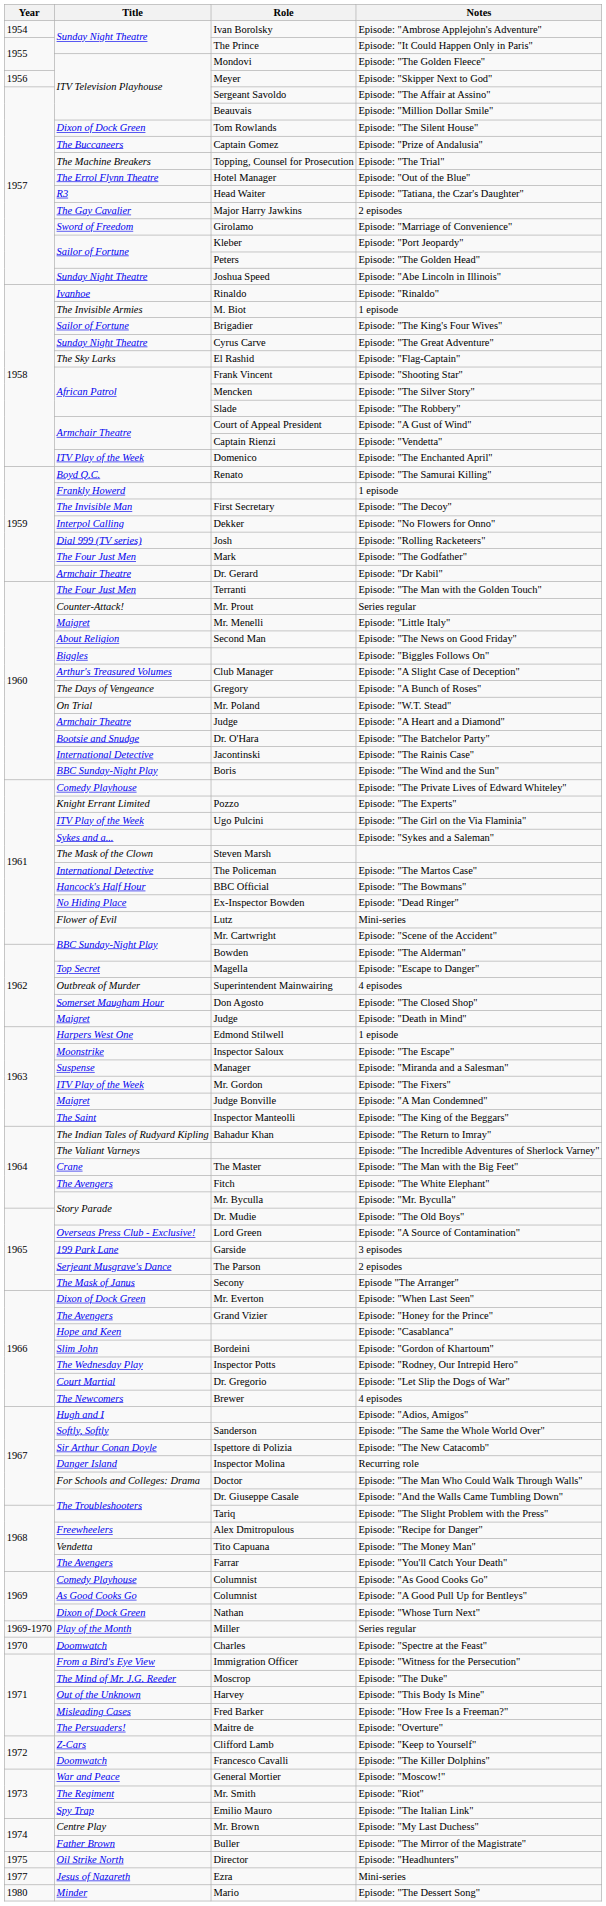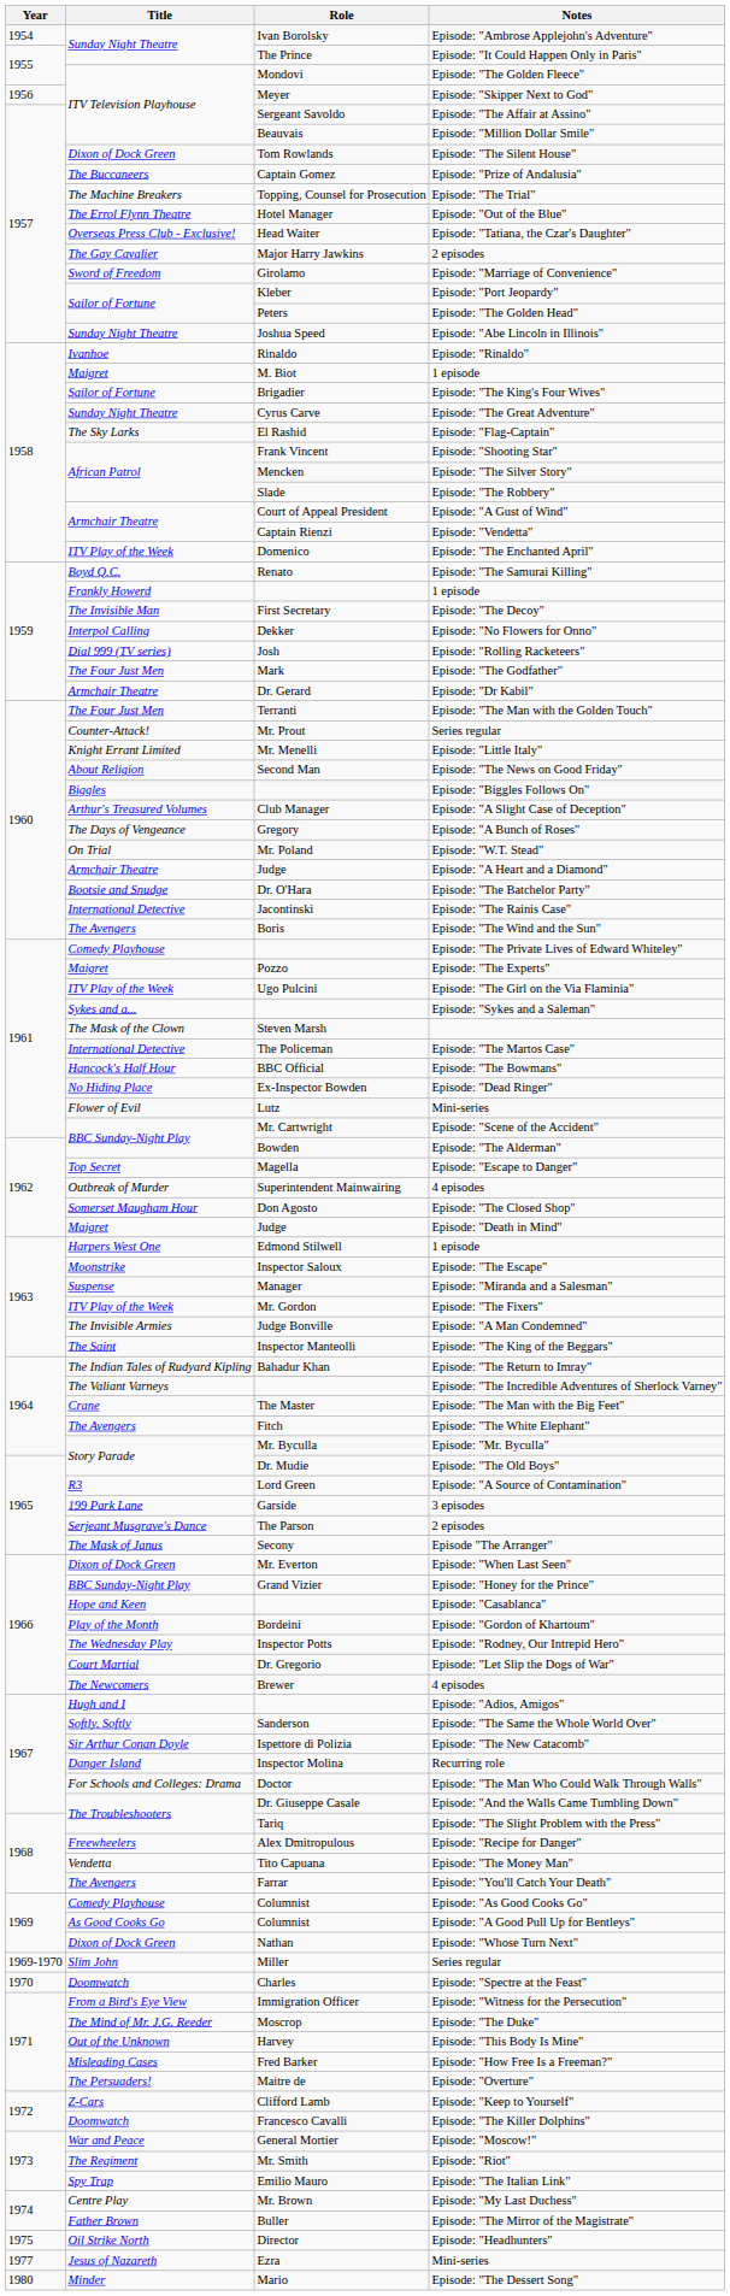Episode: "Tatiana, the Czar's Daughter" | Title: R3 -> Overseas Press Club - Exclusive!
M. Biot / 1 episode | Title: The Invisible Armies -> Maigret
Episode: "Little Italy" | Title: Maigret -> Knight Errant Limited
Episode: "The Wind and the Sun" | Title: BBC Sunday-Night Play -> The Avengers
Episode: "The Experts" | Title: Knight Errant Limited -> Maigret
Episode: "A Man Condemned" | Title: Maigret -> The Invisible Armies
Episode: "A Source of Contamination" | Title: Overseas Press Club - Exclusive! -> R3
Episode: "Honey for the Prince" | Title: The Avengers -> BBC Sunday-Night Play
Episode: "Gordon of Khartoum" | Title: Slim John -> Play of the Month
Miller / Series regular | Title: Play of the Month -> Slim John
